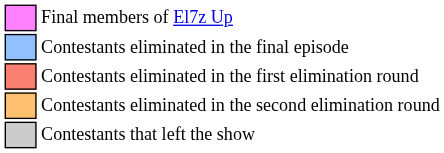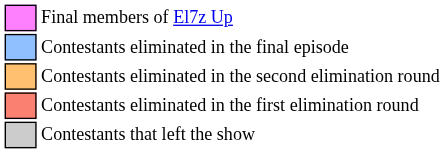rows swapped: Contestants eliminated in the second elimination round <-> Contestants eliminated in the first elimination round
